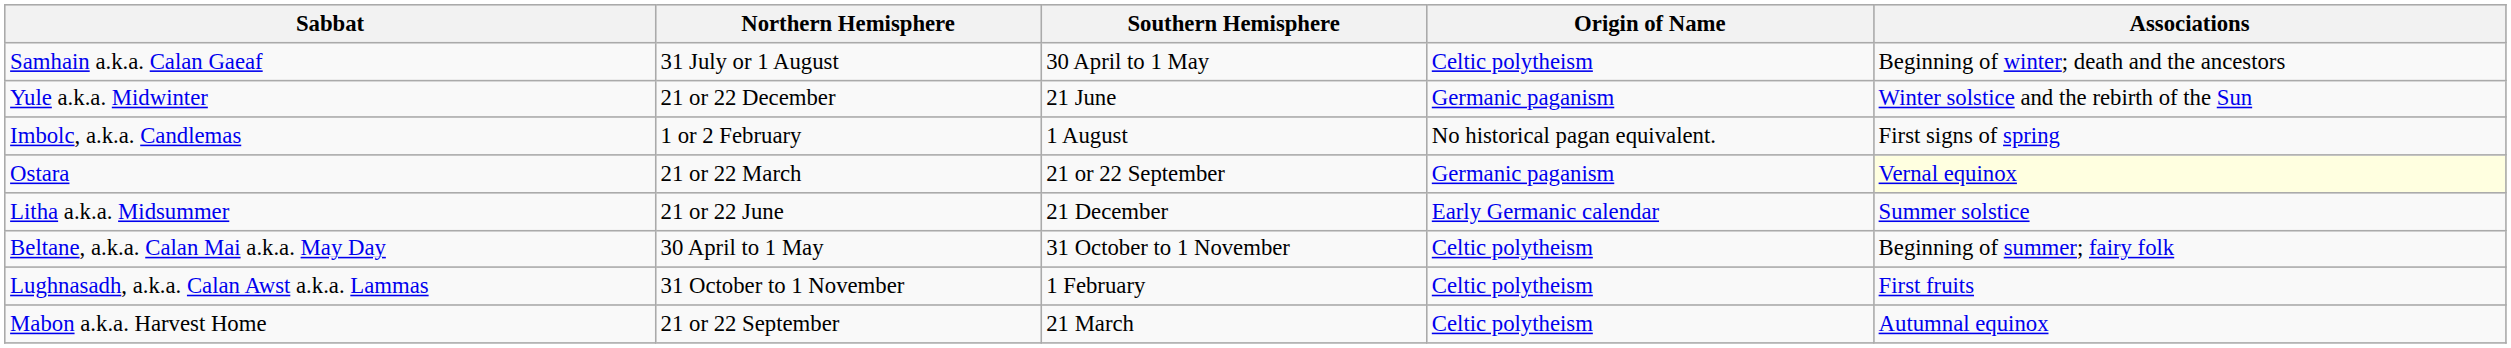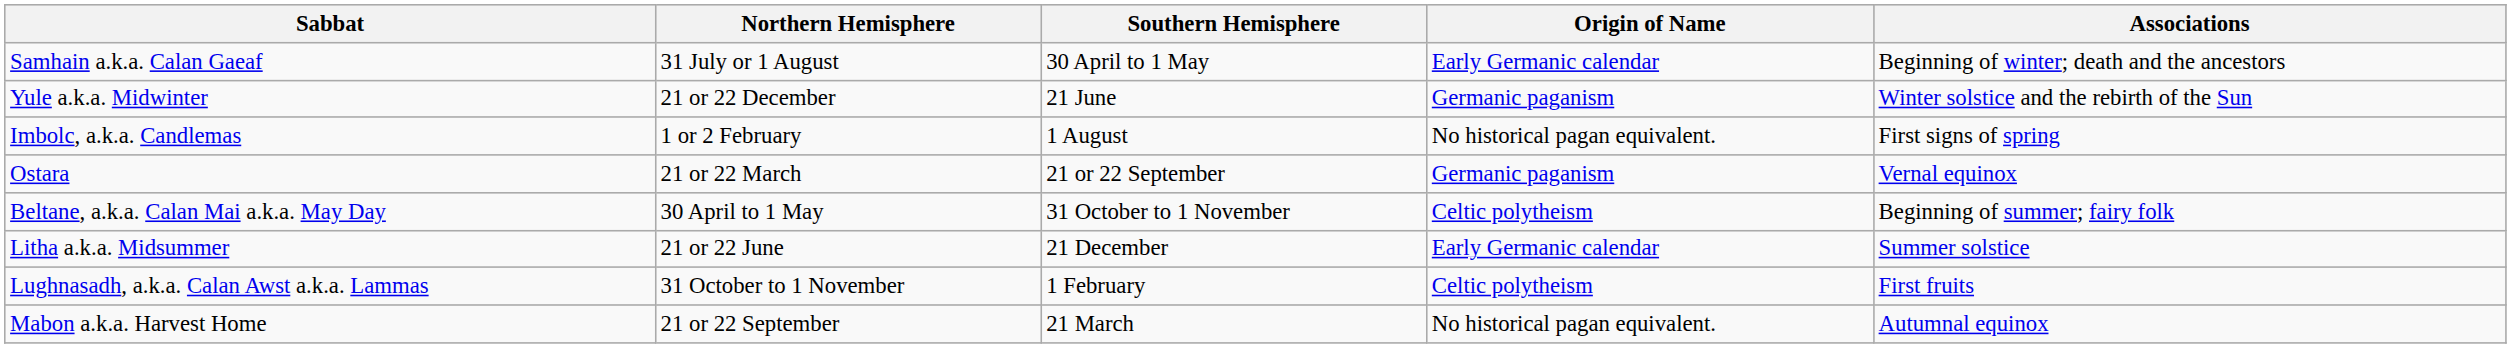Samhain a.k.a. Calan Gaeaf | Origin of Name: Celtic polytheism -> Early Germanic calendar
Ostara | Associations: lightyellow background -> no background
rows swapped: Beltane, a.k.a. Calan Mai a.k.a. May Day <-> Litha a.k.a. Midsummer
Mabon a.k.a. Harvest Home | Origin of Name: Celtic polytheism -> No historical pagan equivalent.
